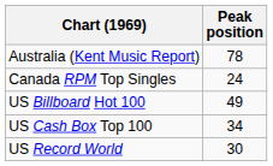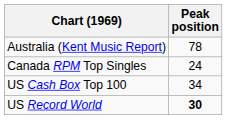- row: US Billboard Hot 100 | 49
US Record World | Peak position: normal -> bold
